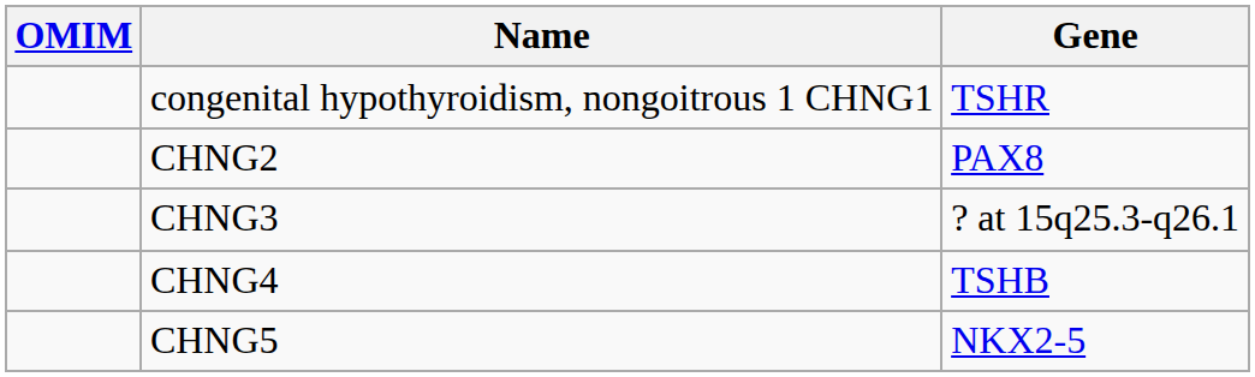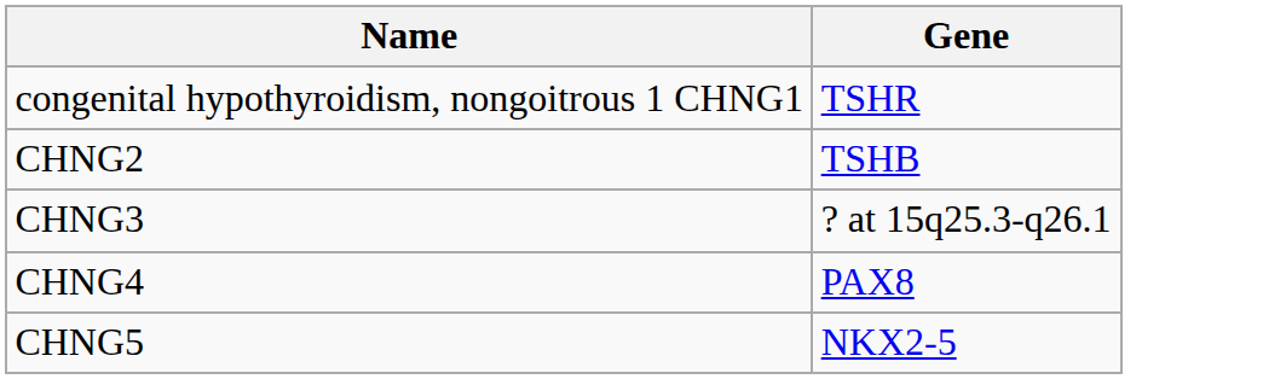- column: OMIM
CHNG2 | Gene: PAX8 -> TSHB
CHNG4 | Gene: TSHB -> PAX8
